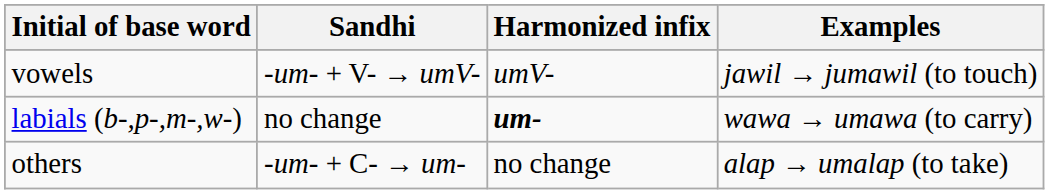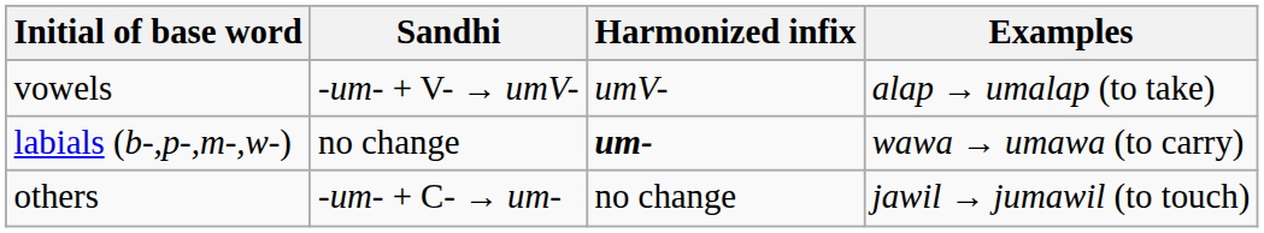vowels | Examples: jawil → jumawil (to touch) -> alap → umalap (to take)
others | Examples: alap → umalap (to take) -> jawil → jumawil (to touch)
